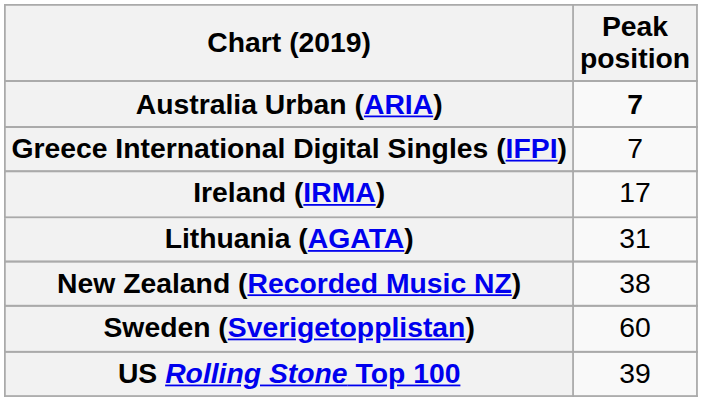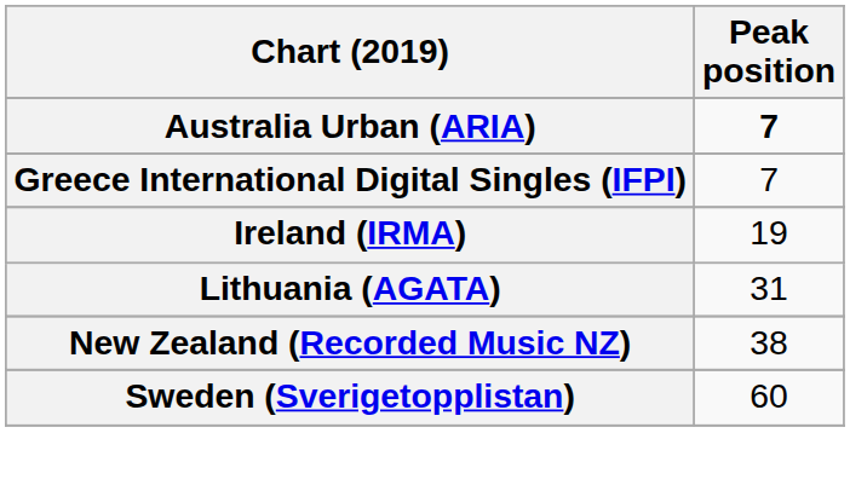Ireland (IRMA) | Peak position: 17 -> 19
- row: US Rolling Stone Top 100 | 39
